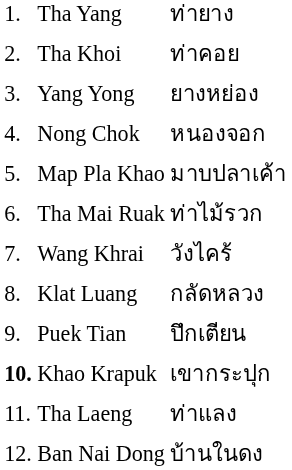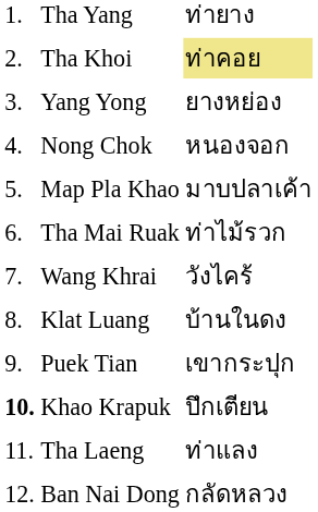Tha Khoi | column 3: no background -> khaki background
Klat Luang | column 3: กลัดหลวง -> บ้านในดง
Puek Tian | column 3: ปึกเตียน -> เขากระปุก
Khao Krapuk | column 3: เขากระปุก -> ปึกเตียน
Ban Nai Dong | column 3: บ้านในดง -> กลัดหลวง
